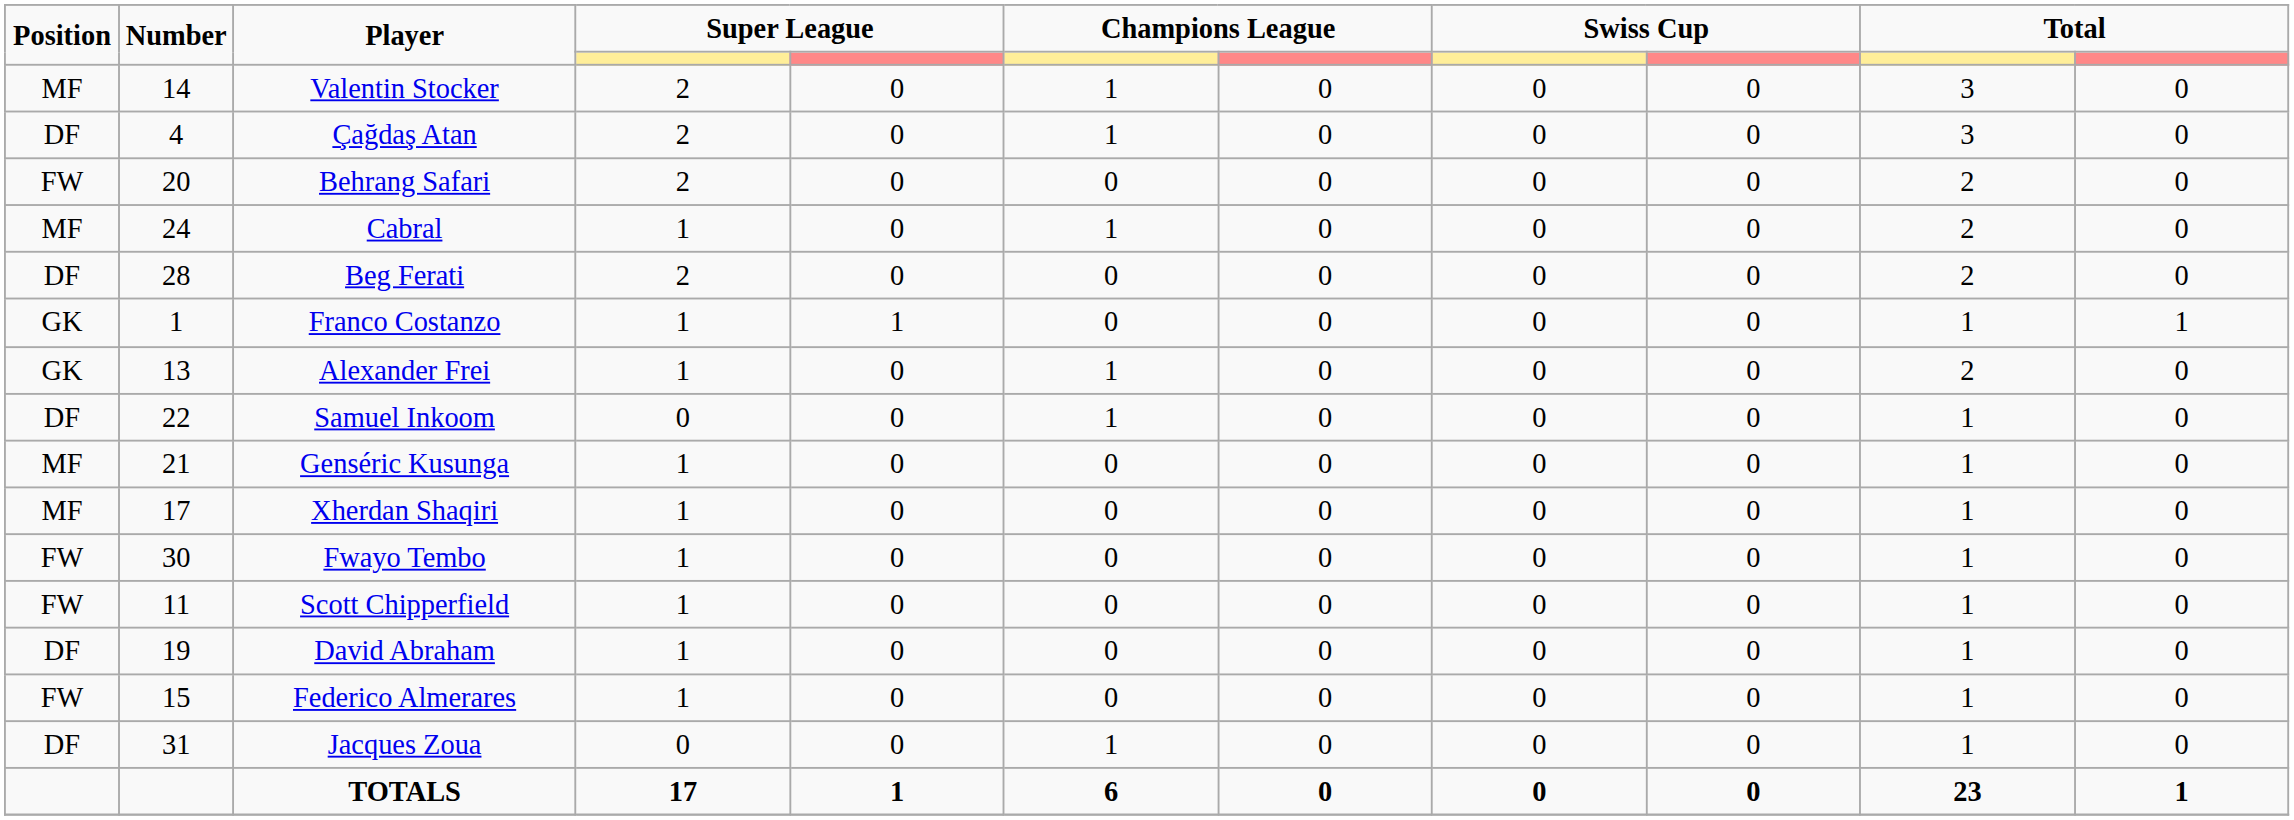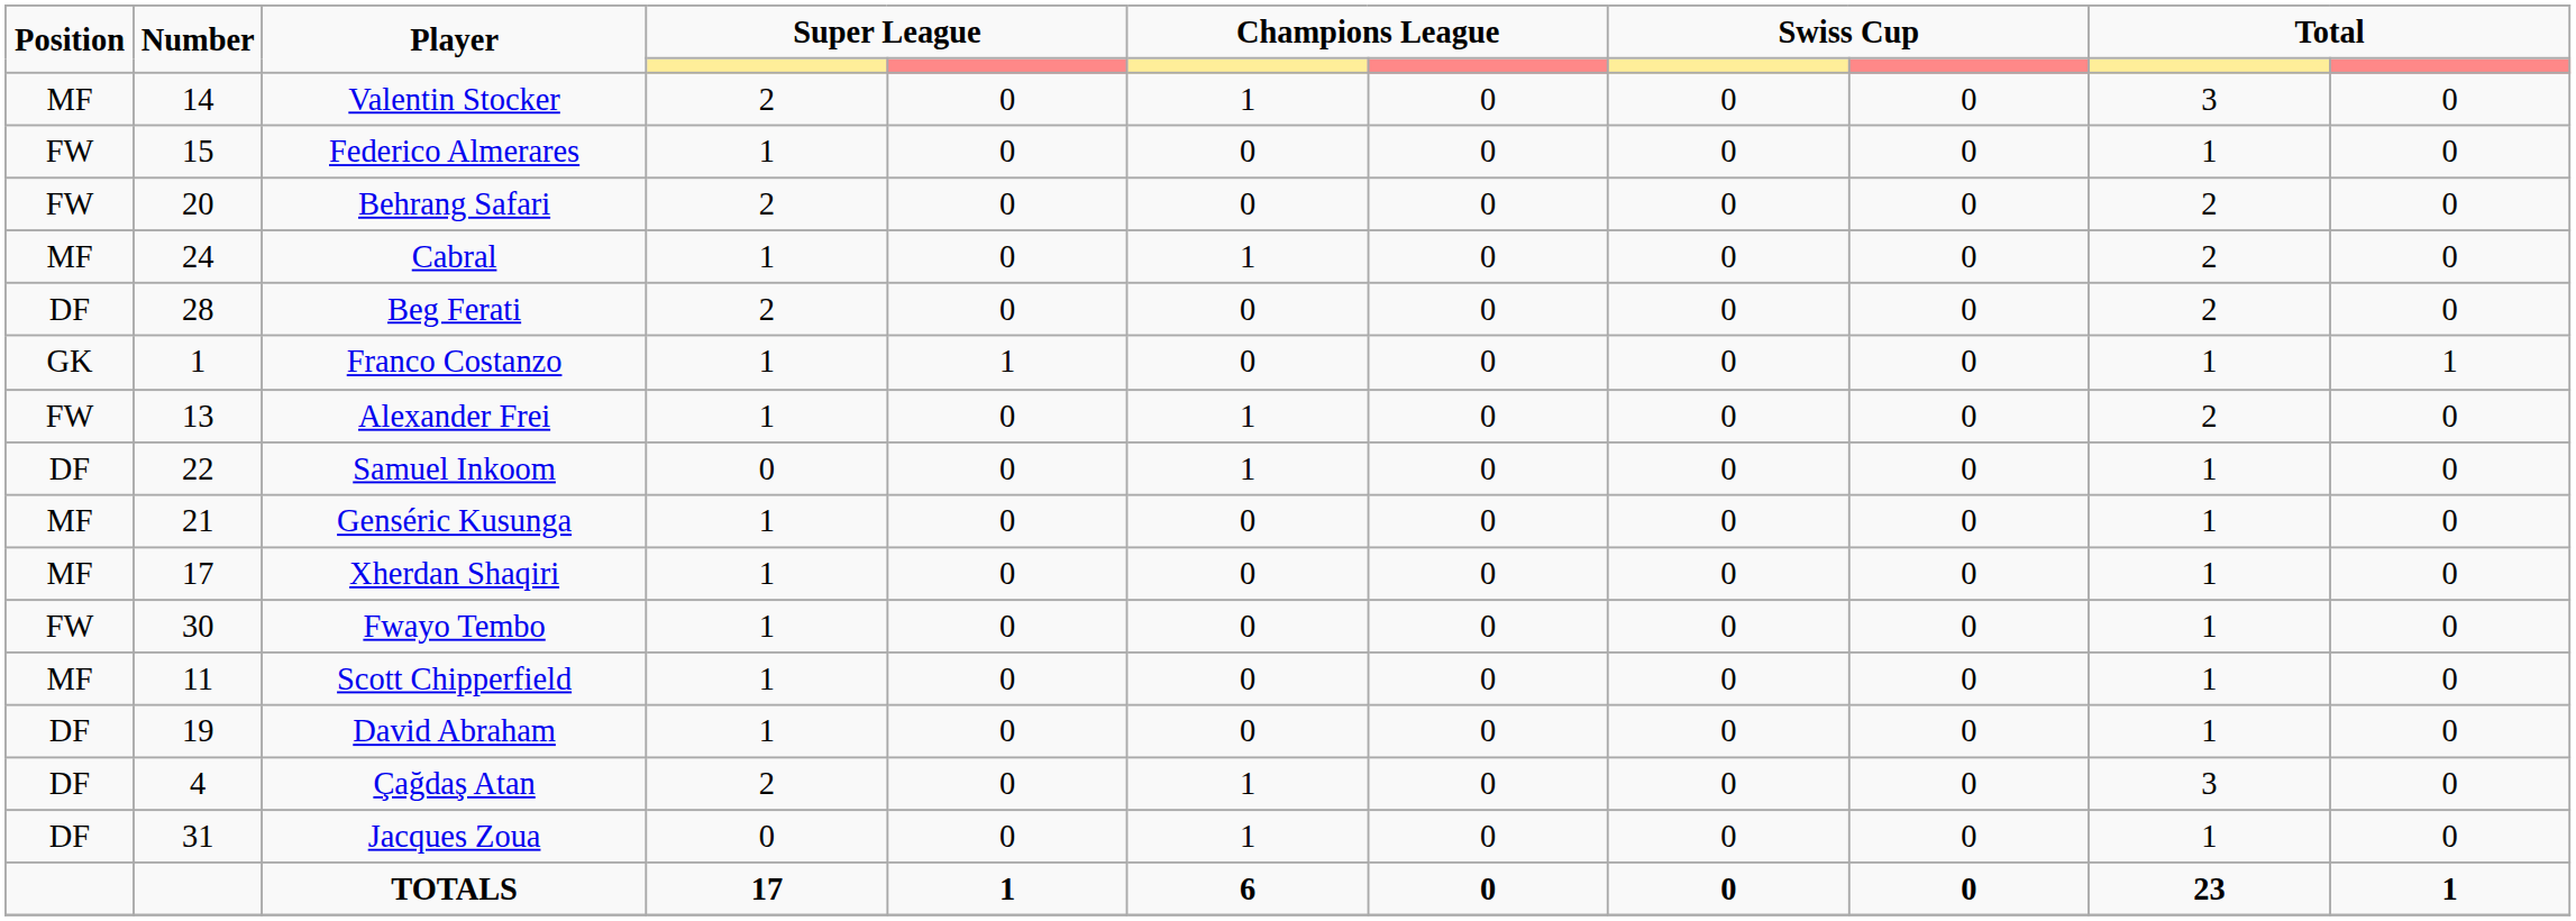rows swapped: Çağdaş Atan <-> Federico Almerares
Alexander Frei | Position: GK -> FW
Scott Chipperfield | Position: FW -> MF
